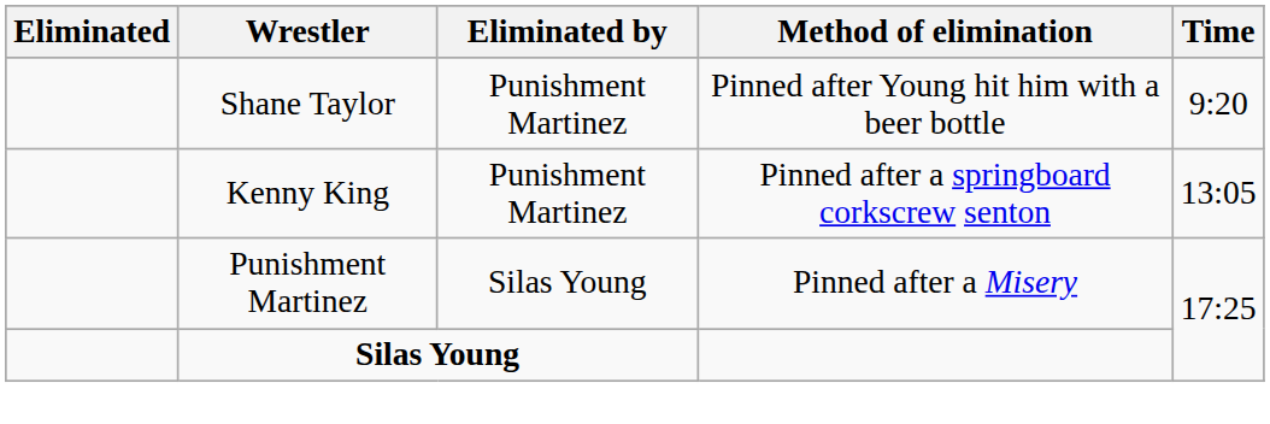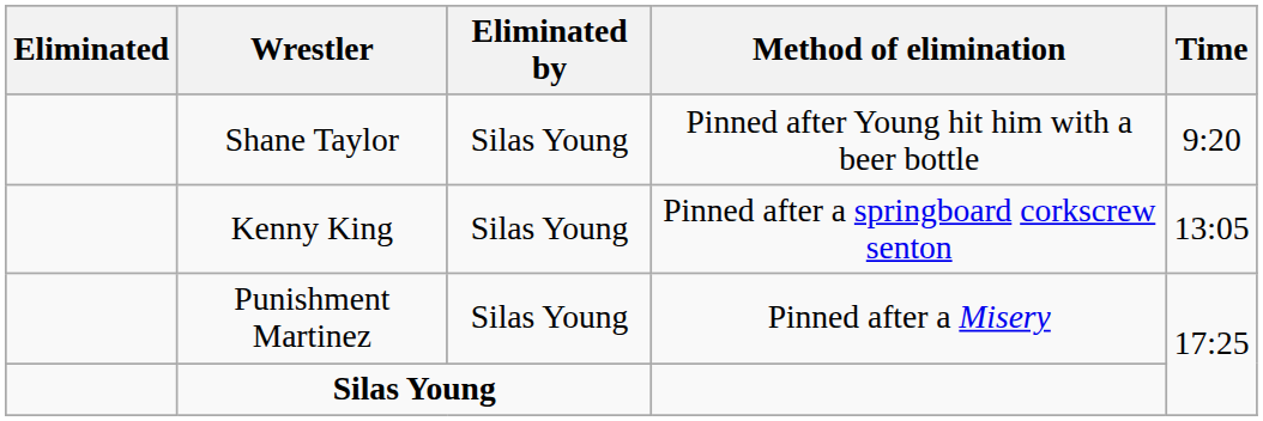Shane Taylor | Eliminated by: Punishment Martinez -> Silas Young
Kenny King | Eliminated by: Punishment Martinez -> Silas Young
